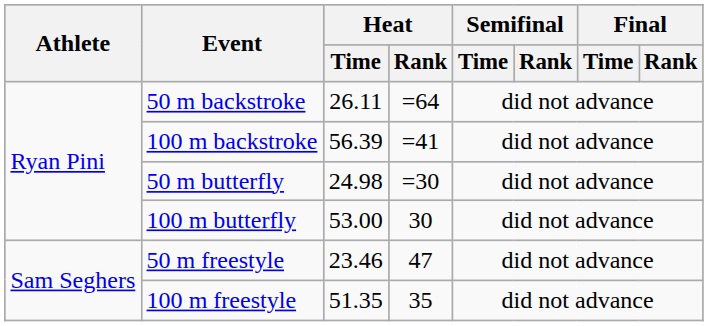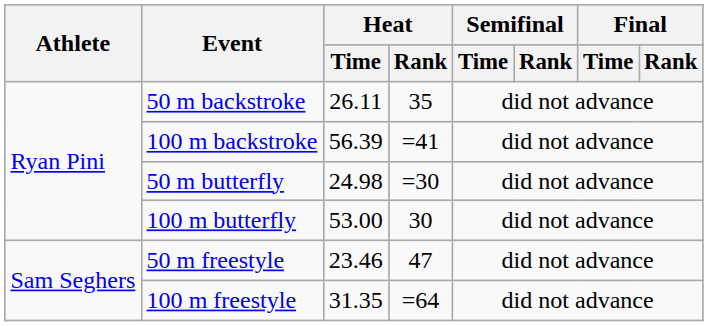50 m backstroke | Heat / Rank: =64 -> 35
100 m freestyle | Heat / Time: 51.35 -> 31.35
100 m freestyle | Heat / Rank: 35 -> =64
